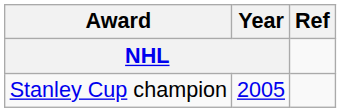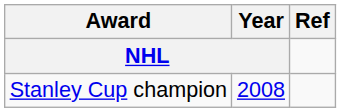Stanley Cup champion | Year / NHL: 2005 -> 2008
